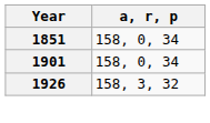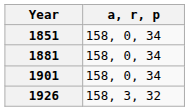+ row: 1881 | 158, 0, 34
